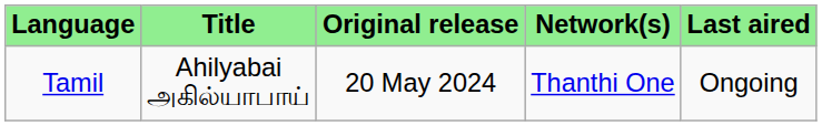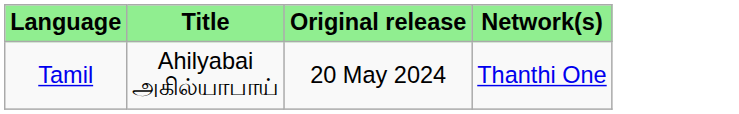- column: Last aired | Ongoing
